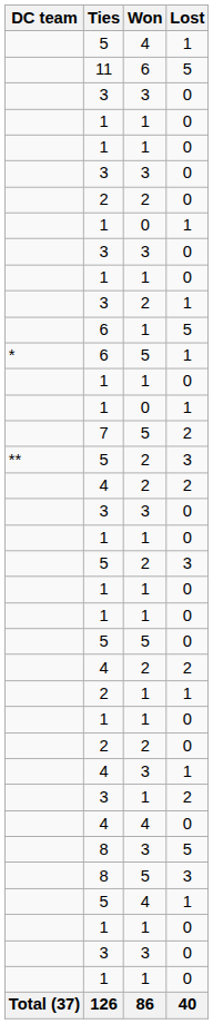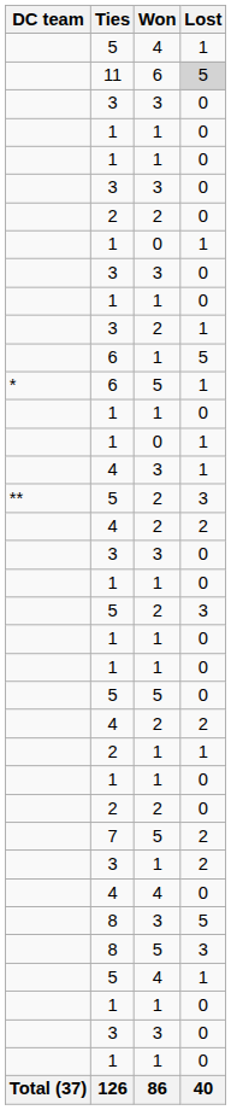11 | Lost: no background -> lightgrey background
rows swapped: 7 <-> 4 / 3
